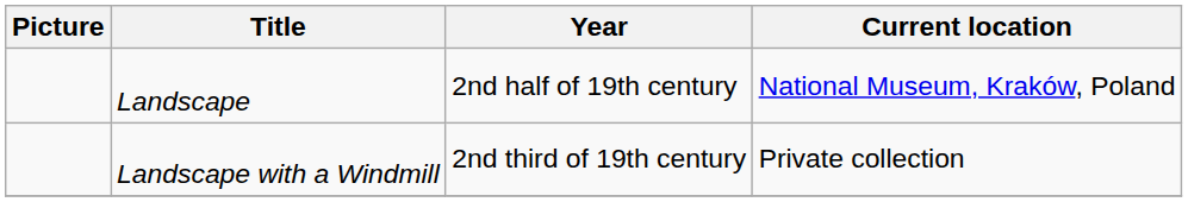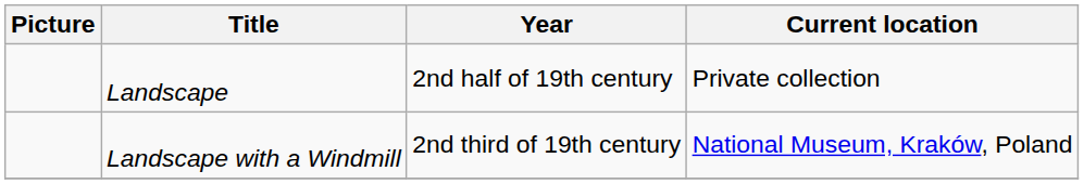Landscape | Current location: National Museum, Kraków, Poland -> Private collection
Landscape with a Windmill | Current location: Private collection -> National Museum, Kraków, Poland
